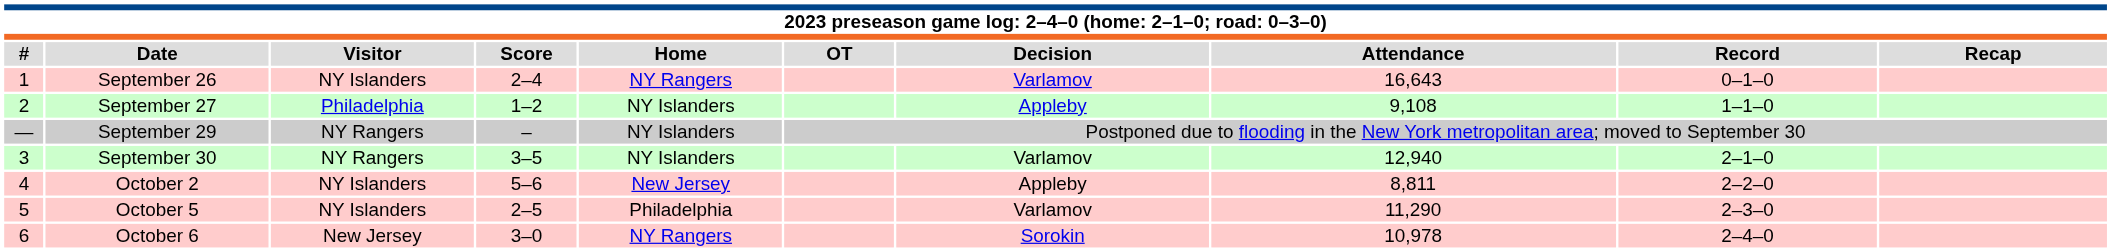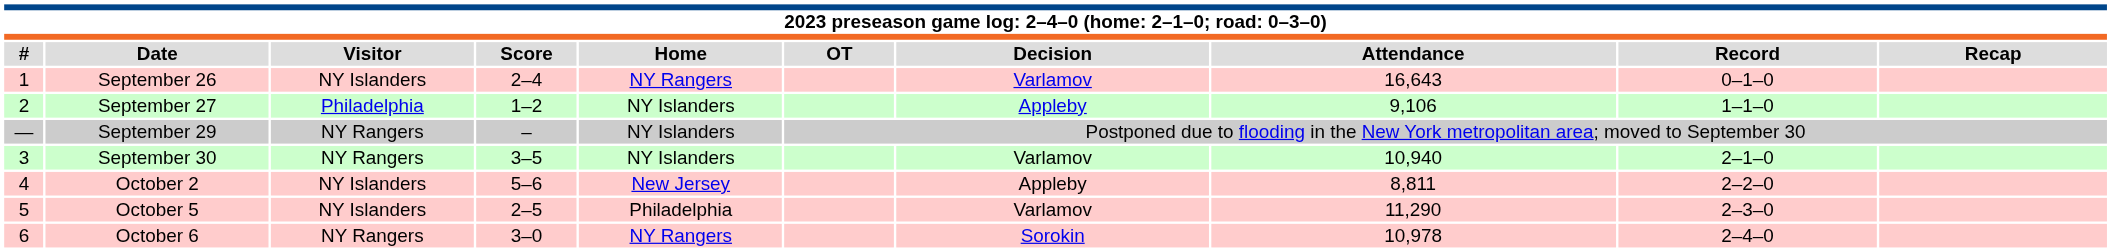September 27 | Attendance: 9,108 -> 9,106
September 30 | Attendance: 12,940 -> 10,940
October 6 | Visitor: New Jersey -> NY Rangers
